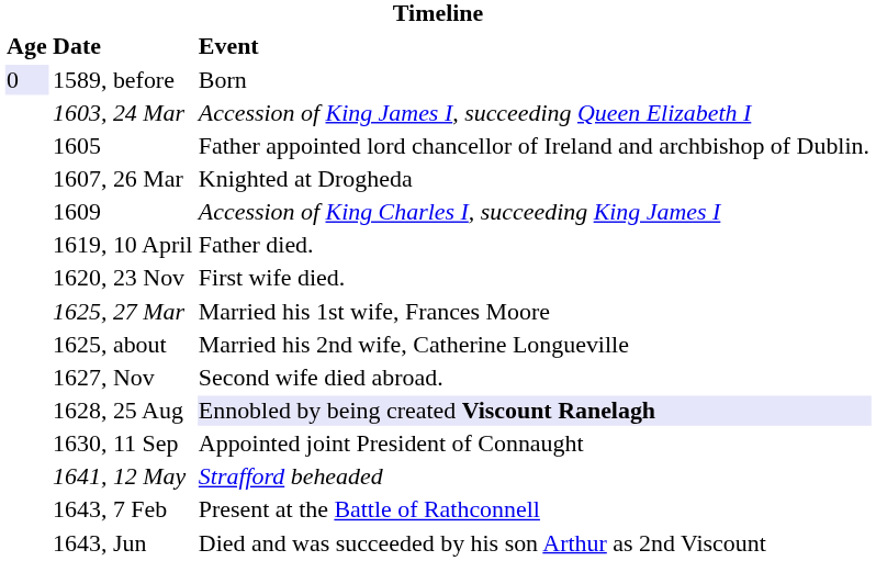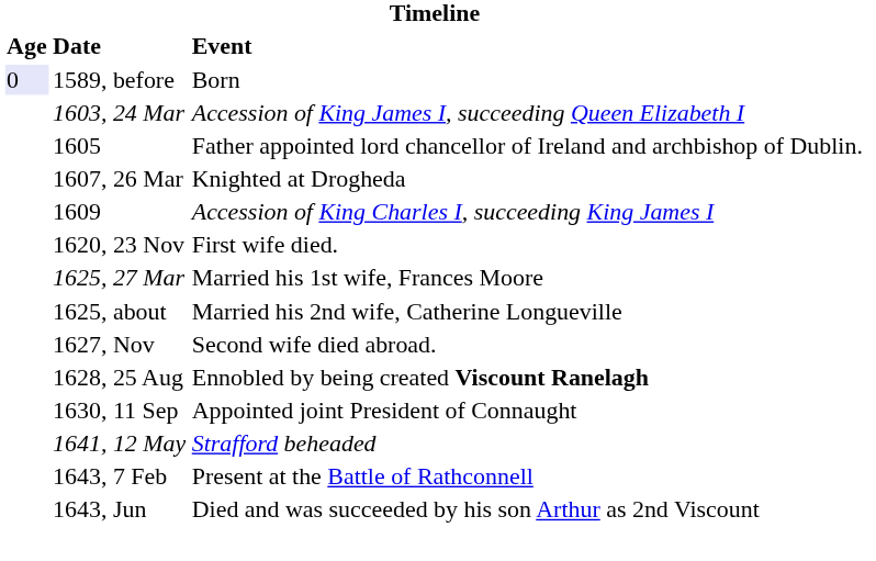- row: 1619, 10 April | Father died.
1628, 25 Aug | Event: lavender background -> no background
